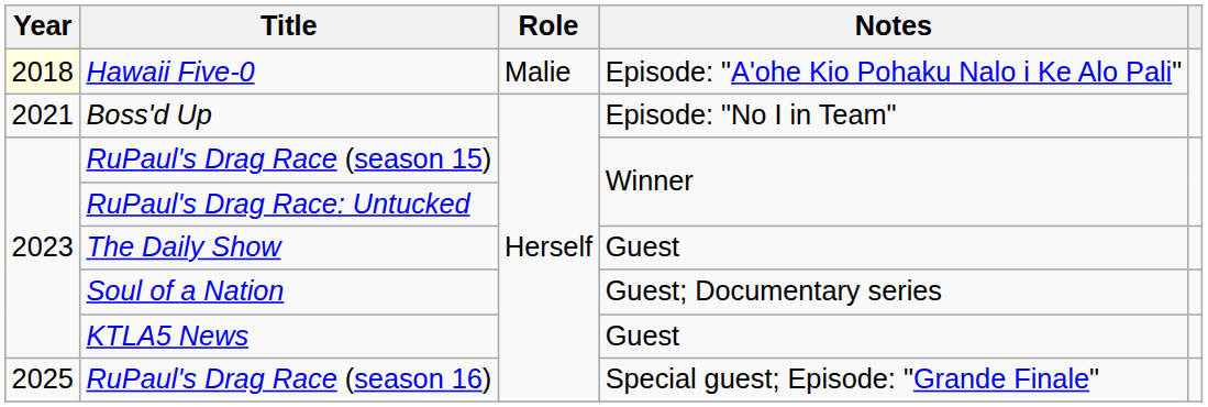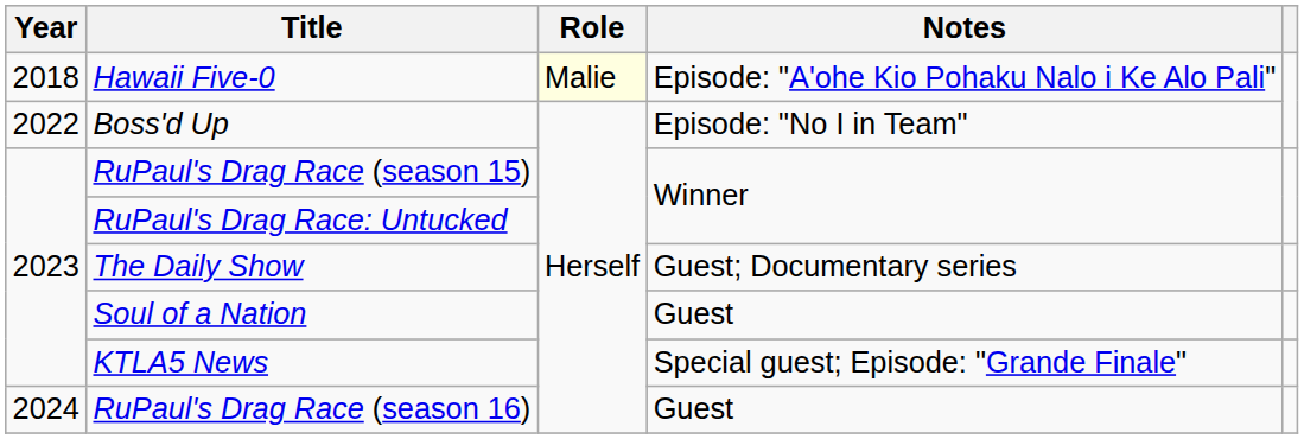Hawaii Five-0 | Year: lightyellow background -> no background
Hawaii Five-0 | Role: no background -> lightyellow background
Boss'd Up | Year: 2021 -> 2022
The Daily Show | Notes: Guest -> Guest; Documentary series
Soul of a Nation | Notes: Guest; Documentary series -> Guest
KTLA5 News | Notes: Guest -> Special guest; Episode: "Grande Finale"
RuPaul's Drag Race (season 16) | Year: 2025 -> 2024
RuPaul's Drag Race (season 16) | Notes: Special guest; Episode: "Grande Finale" -> Guest
